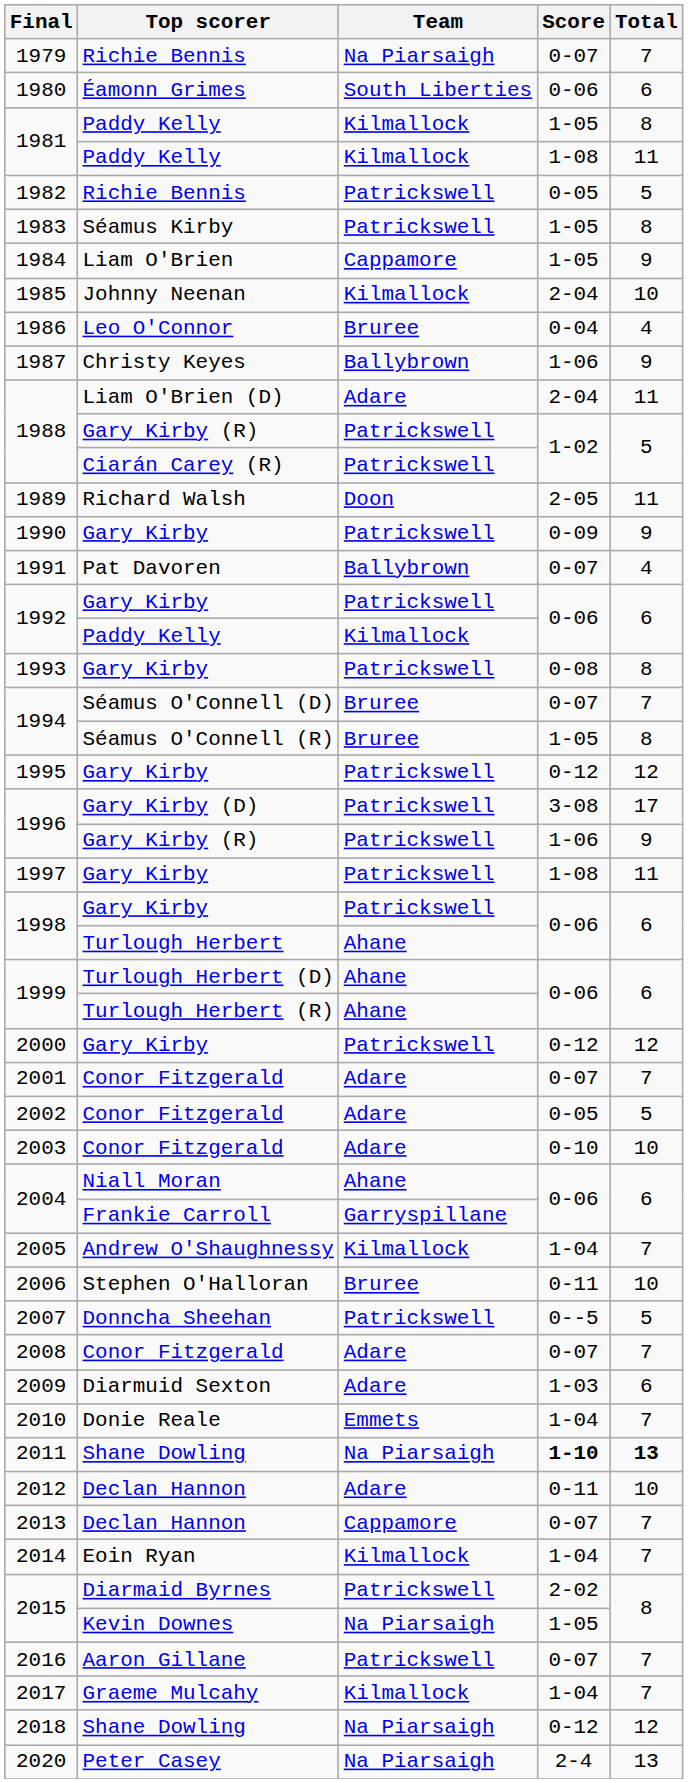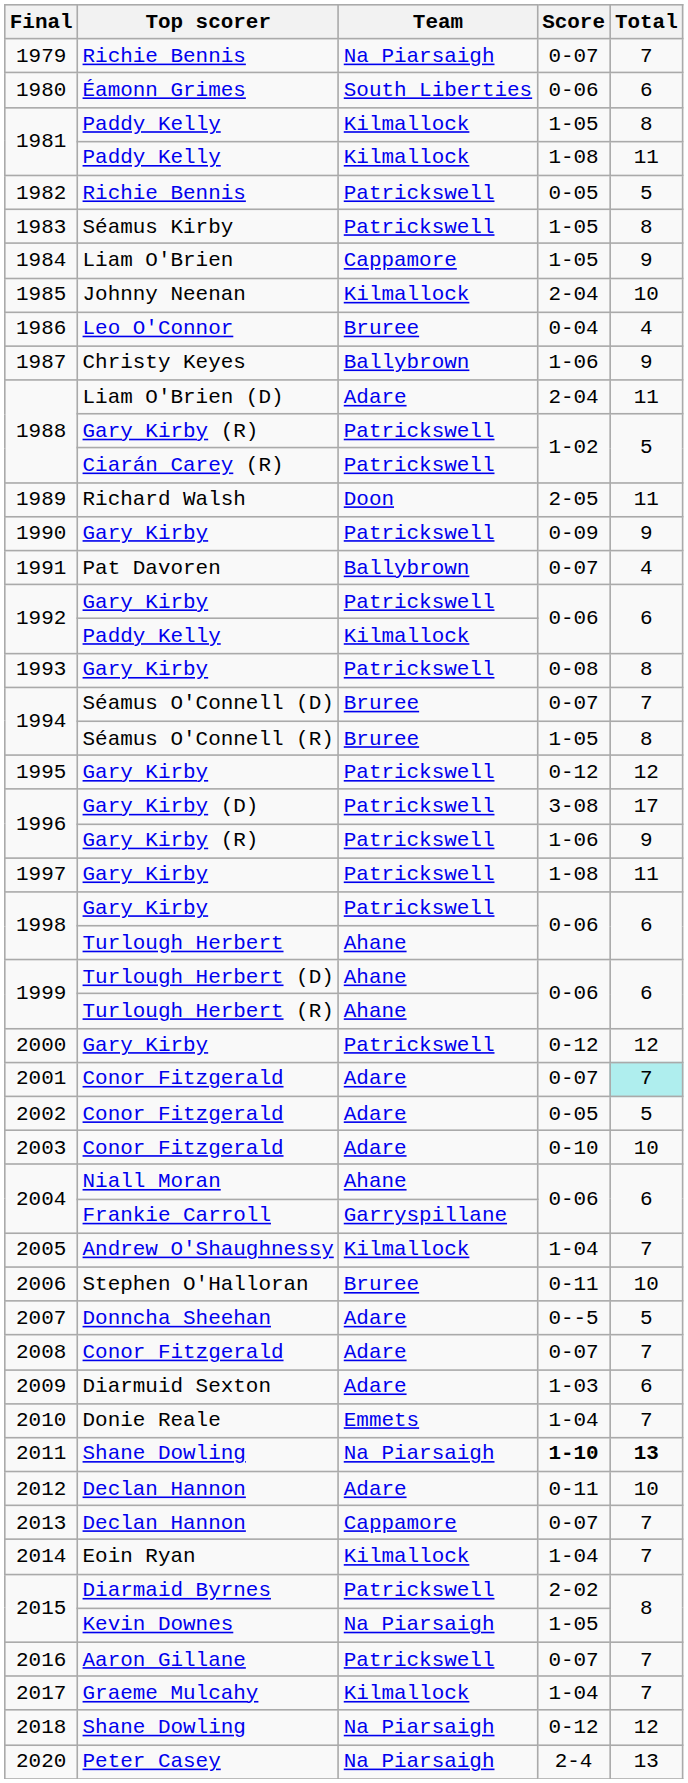2001 | Total: no background -> paleturquoise background
2007 | Team: Patrickswell -> Adare
